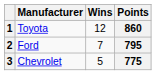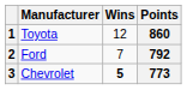2 | Points: 795 -> 792
3 | Wins: normal -> bold
3 | Points: 775 -> 773
